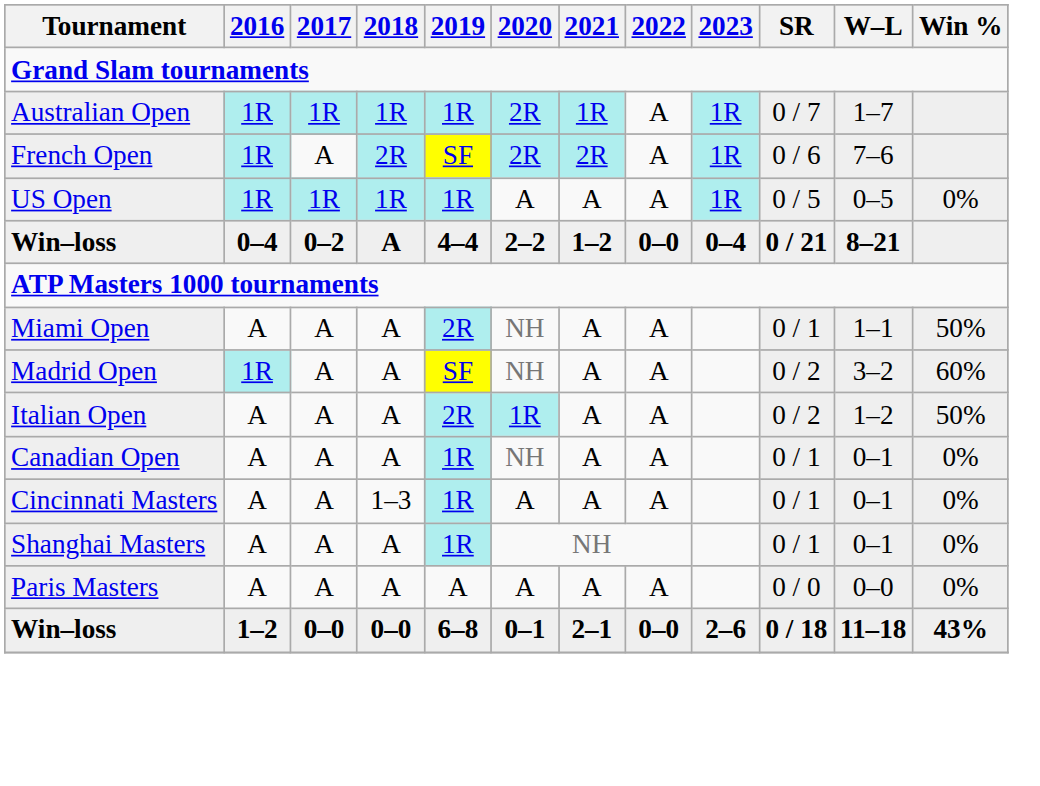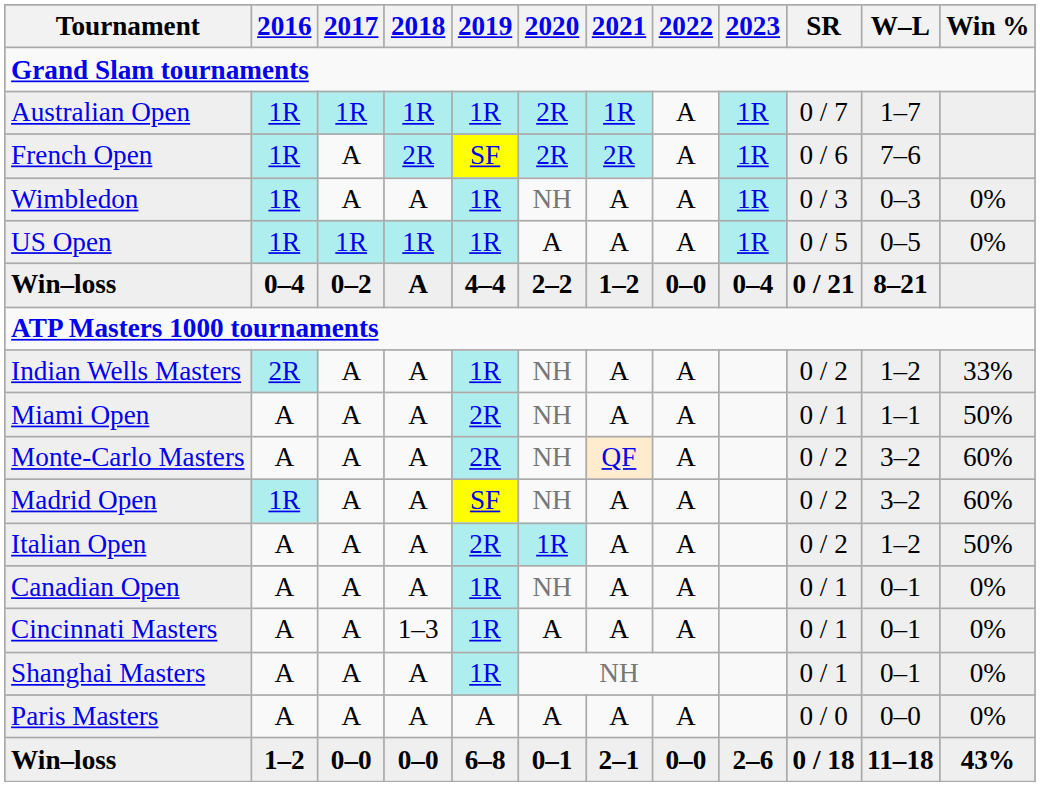+ row: Wimbledon | 1R | A | A | 1R | NH | A | A | 1R | 0 / 3 | 0–3 | 0%
+ row: Indian Wells Masters | 2R | A | A | 1R | NH | A | A | 0 / 2 | 1–2 | 33%
+ row: Monte-Carlo Masters | A | A | A | 2R | NH | QF | A | 0 / 2 | 3–2 | 60%
